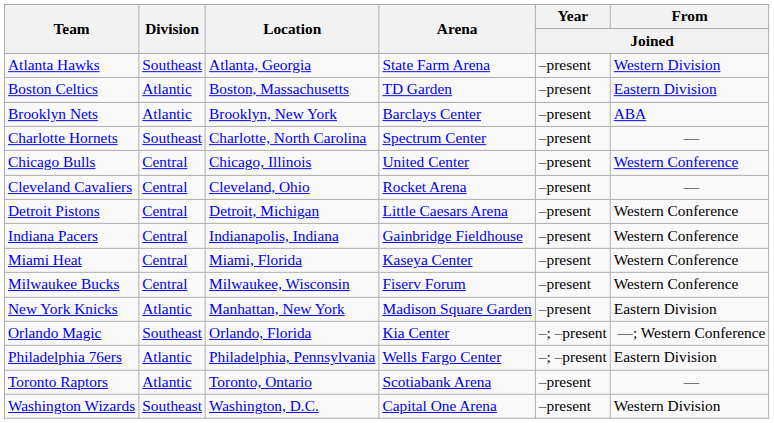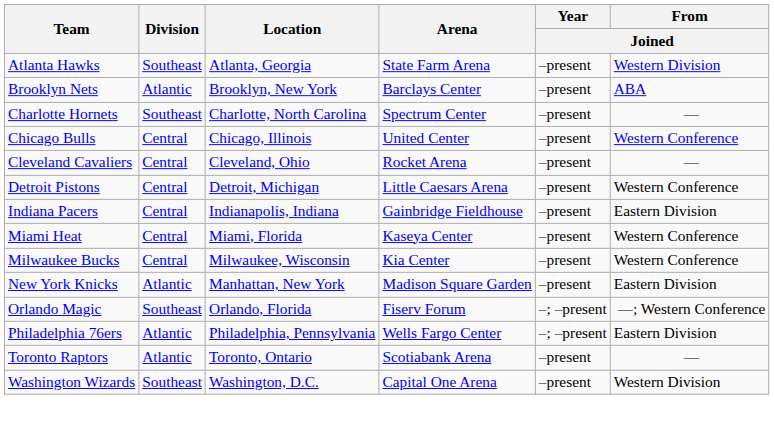- row: Boston Celtics | Atlantic | Boston, Massachusetts | TD Garden | –present | Eastern Division
Indiana Pacers | From / Joined: Western Conference -> Eastern Division
Milwaukee Bucks | Arena: Fiserv Forum -> Kia Center
Orlando Magic | Arena: Kia Center -> Fiserv Forum
